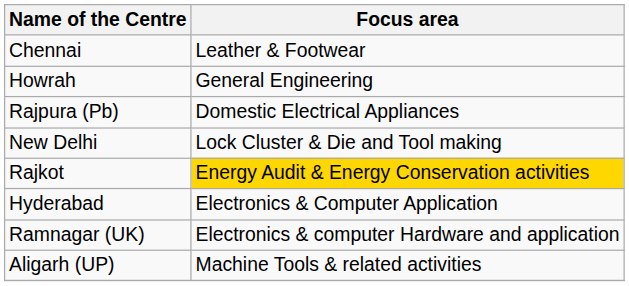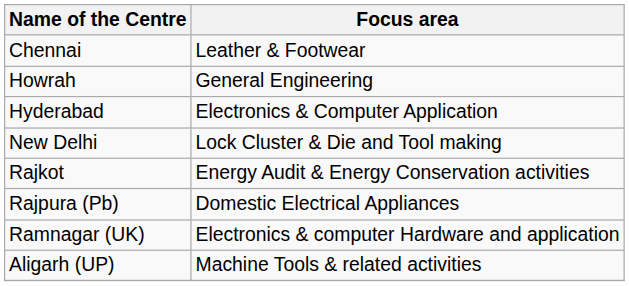rows swapped: Hyderabad <-> Rajpura (Pb)
Rajkot | Focus area: gold background -> no background
